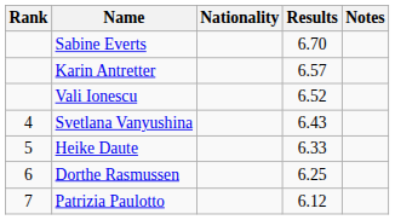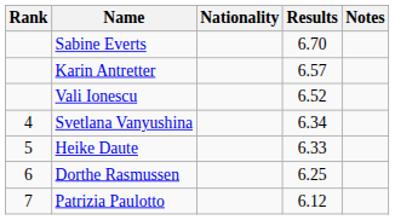Svetlana Vanyushina | Results: 6.43 -> 6.34
